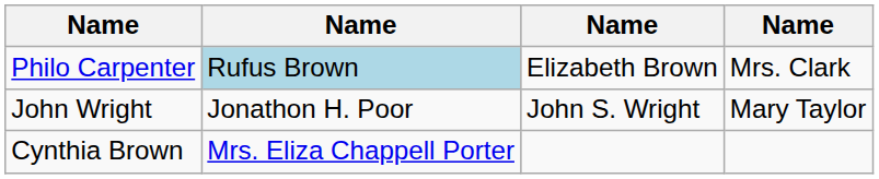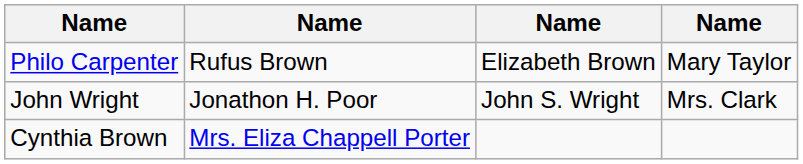Philo Carpenter | column 2: lightblue background -> no background
Philo Carpenter | column 4: Mrs. Clark -> Mary Taylor
John Wright | column 4: Mary Taylor -> Mrs. Clark
